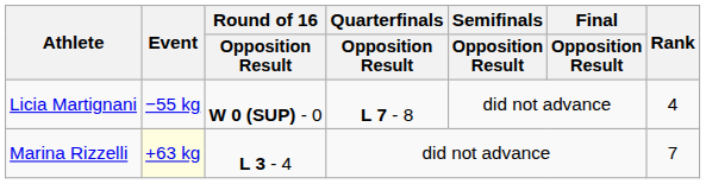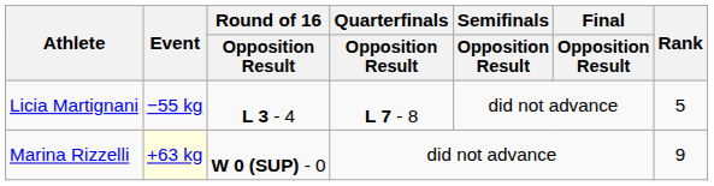Licia Martignani | Round of 16 / Opposition Result: W 0 (SUP) - 0 -> L 3 - 4
Licia Martignani | Rank: 4 -> 5
Marina Rizzelli | Round of 16 / Opposition Result: L 3 - 4 -> W 0 (SUP) - 0
Marina Rizzelli | Rank: 7 -> 9
